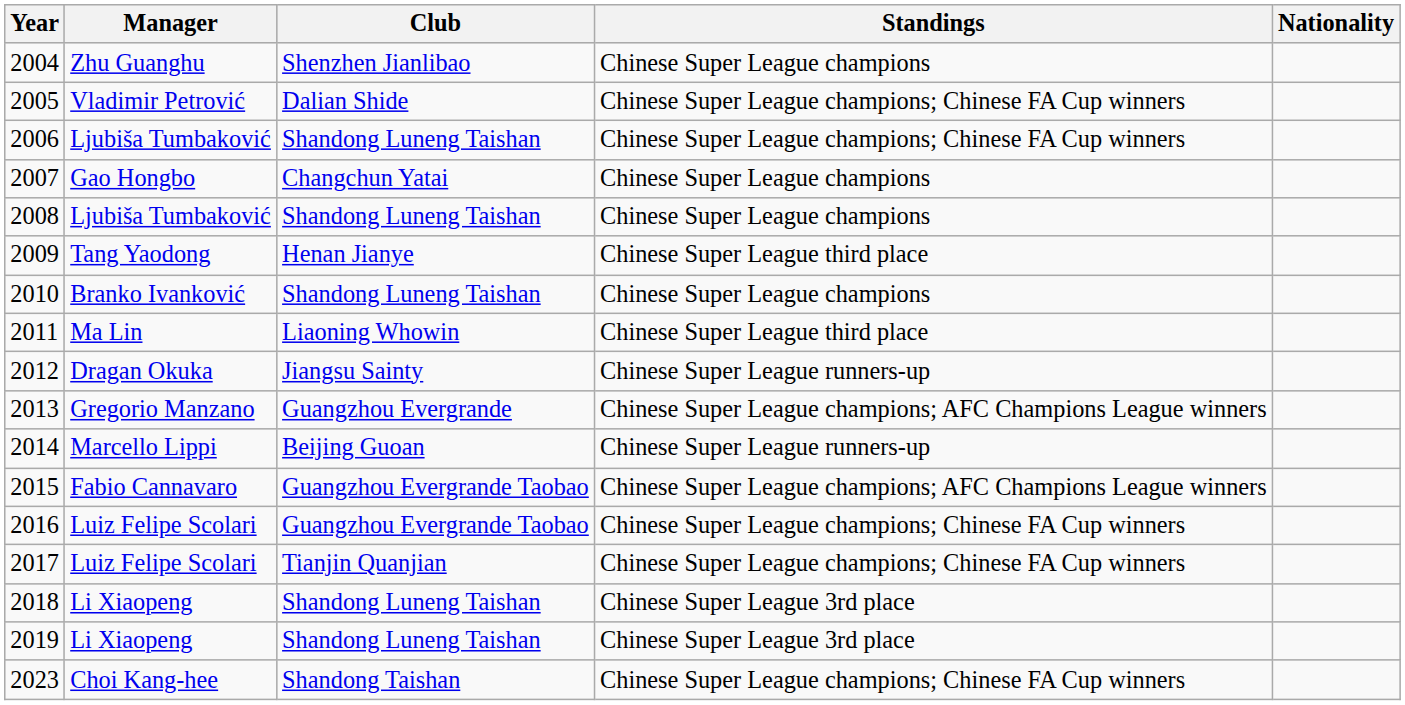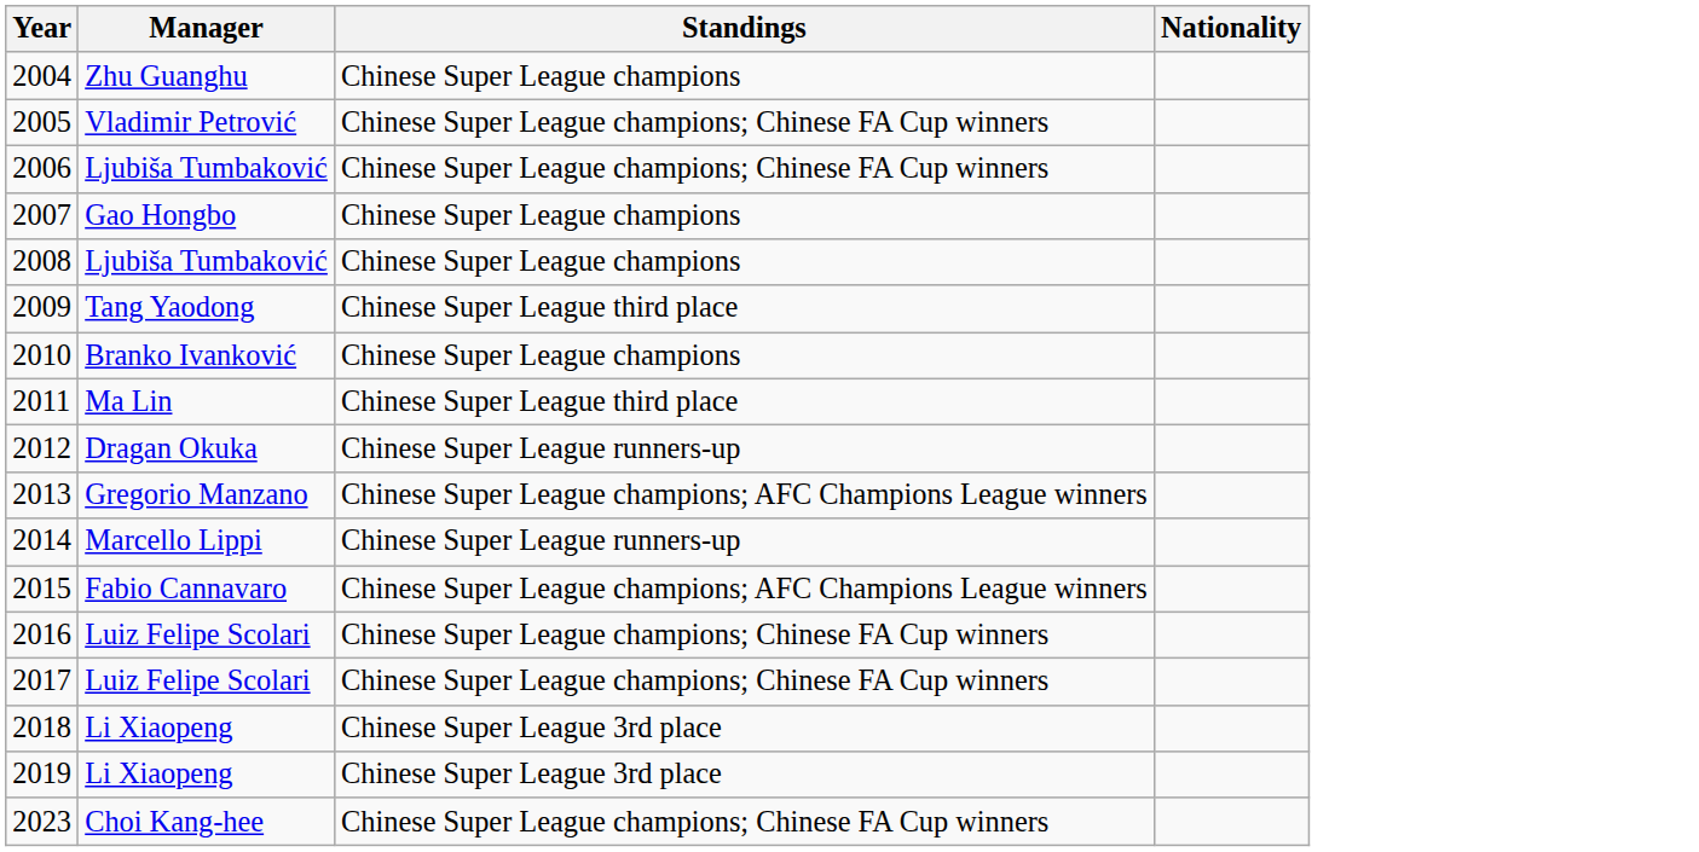- column: Club | Shenzhen Jianlibao | Dalian Shide | Shandong Luneng Taishan | Changchun Yatai | Shandong Luneng Taishan | Henan Jianye | Shandong Luneng Taishan | Liaoning Whowin | Jiangsu Sainty | Guangzhou Evergrande | Beijing Guoan | Guangzhou Evergrande Taobao | Guangzhou Evergrande Taobao | Tianjin Quanjian | Shandong Luneng Taishan | Shandong Luneng Taishan | Shandong Taishan
